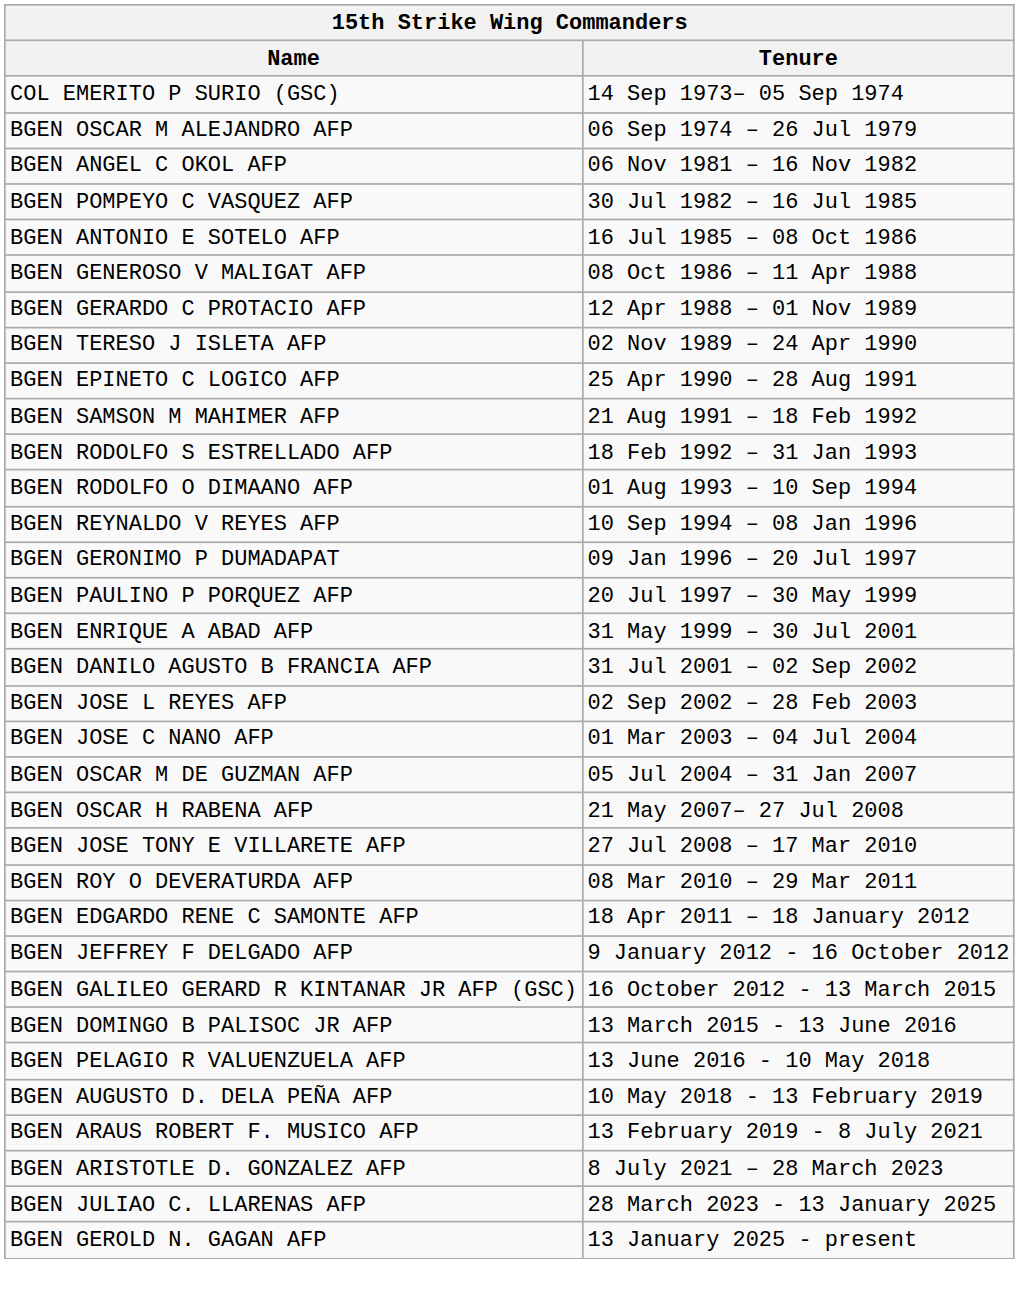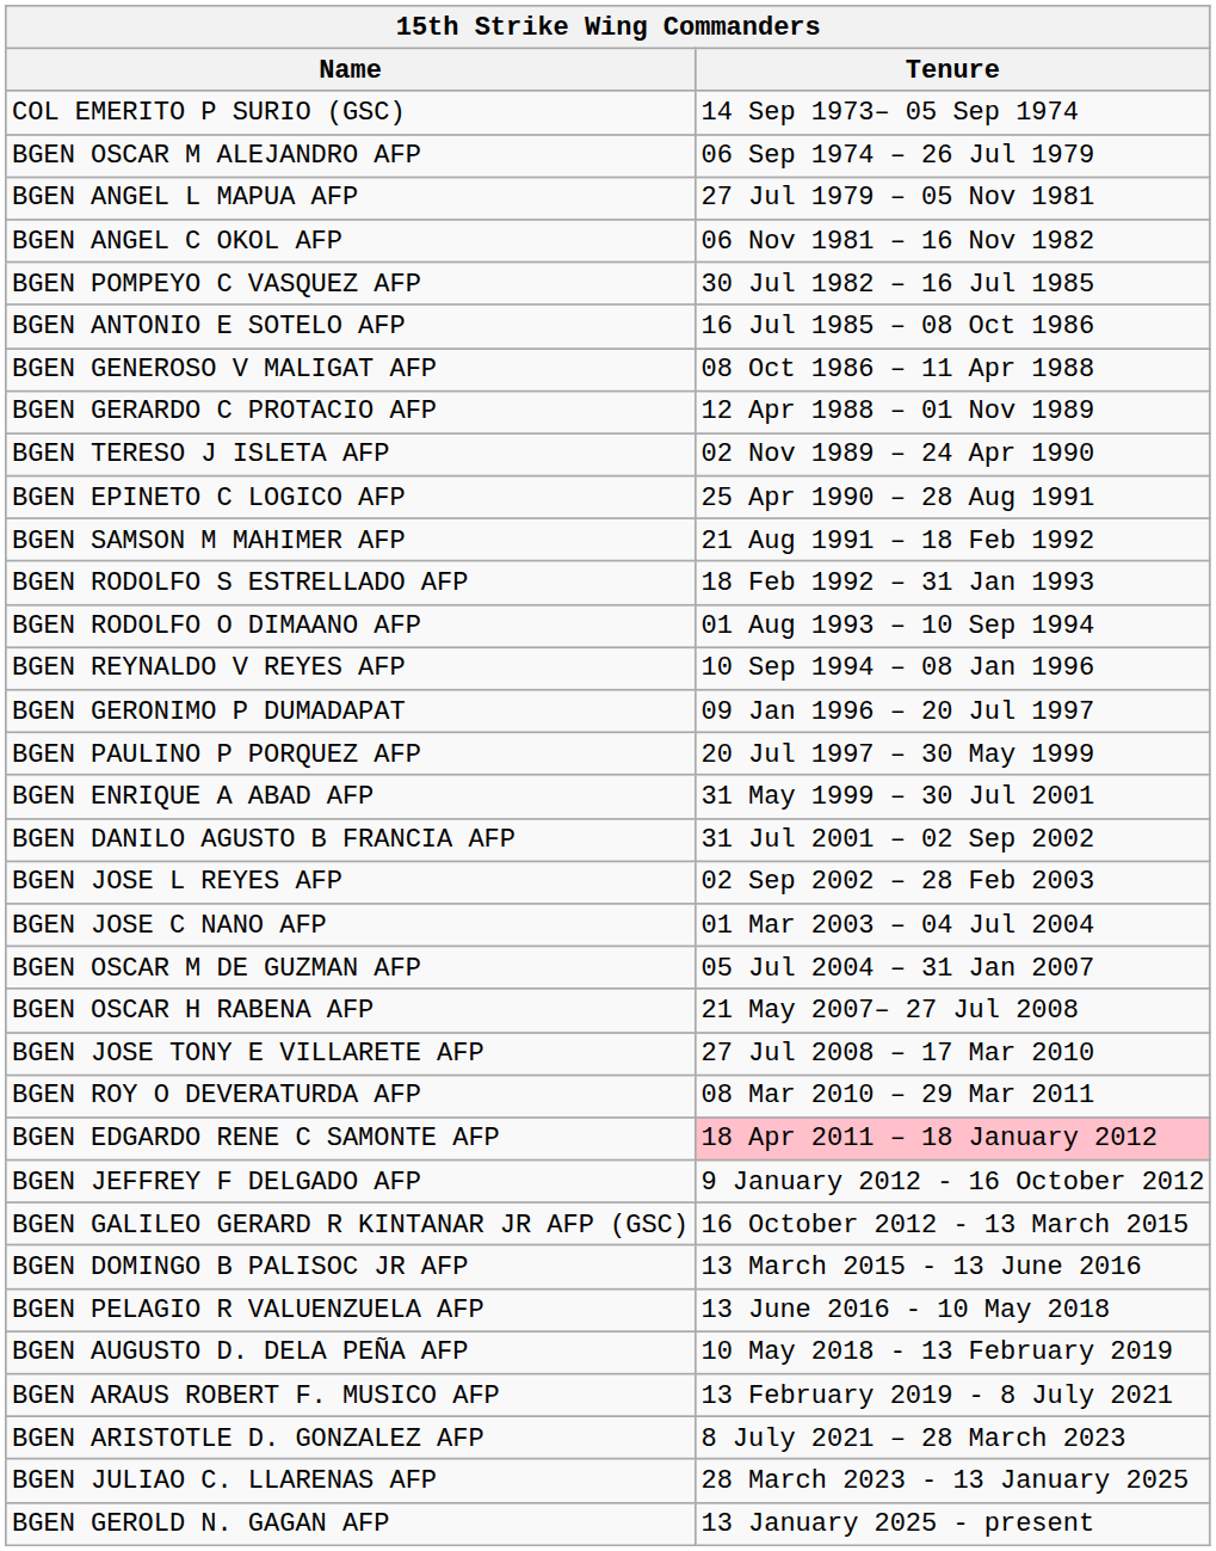+ row: BGEN ANGEL L MAPUA AFP | 27 Jul 1979 – 05 Nov 1981
BGEN EDGARDO RENE C SAMONTE AFP | Tenure: no background -> pink background
